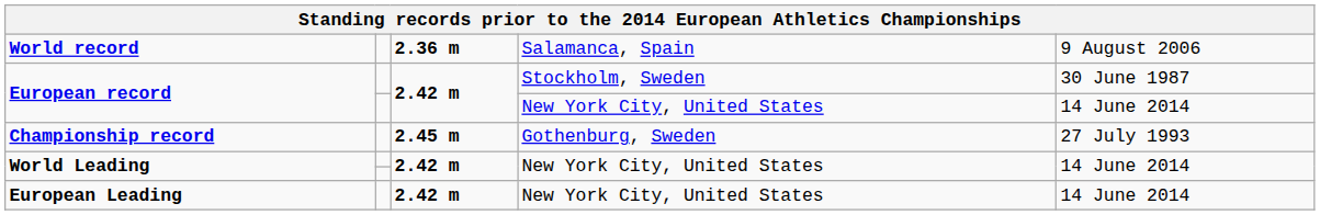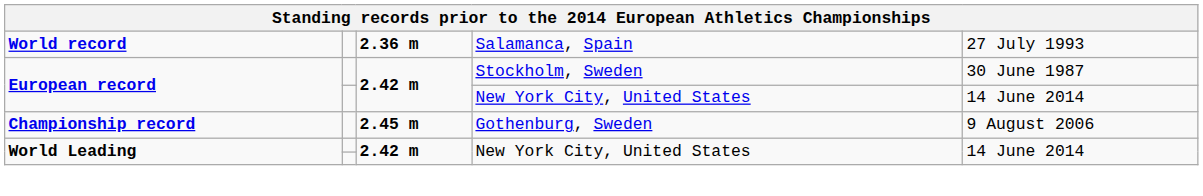World record | column 5: 9 August 2006 -> 27 July 1993
Championship record | column 5: 27 July 1993 -> 9 August 2006
- row: European Leading | 2.42 m | New York City, United States | 14 June 2014
